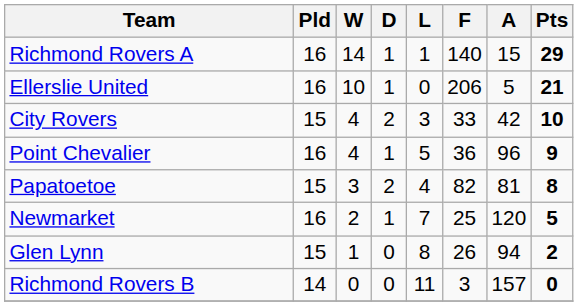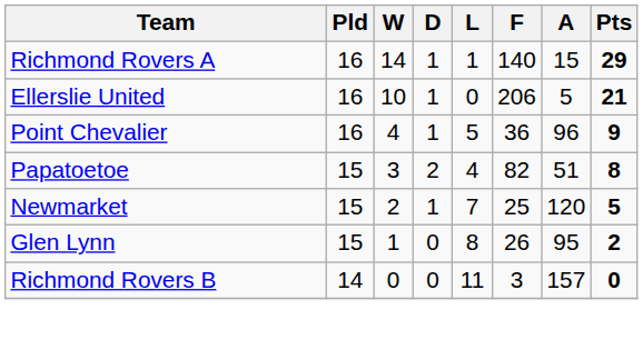- row: City Rovers | 15 | 4 | 2 | 3 | 33 | 42 | 10
Papatoetoe | A: 81 -> 51
Newmarket | Pld: 16 -> 15
Glen Lynn | A: 94 -> 95
